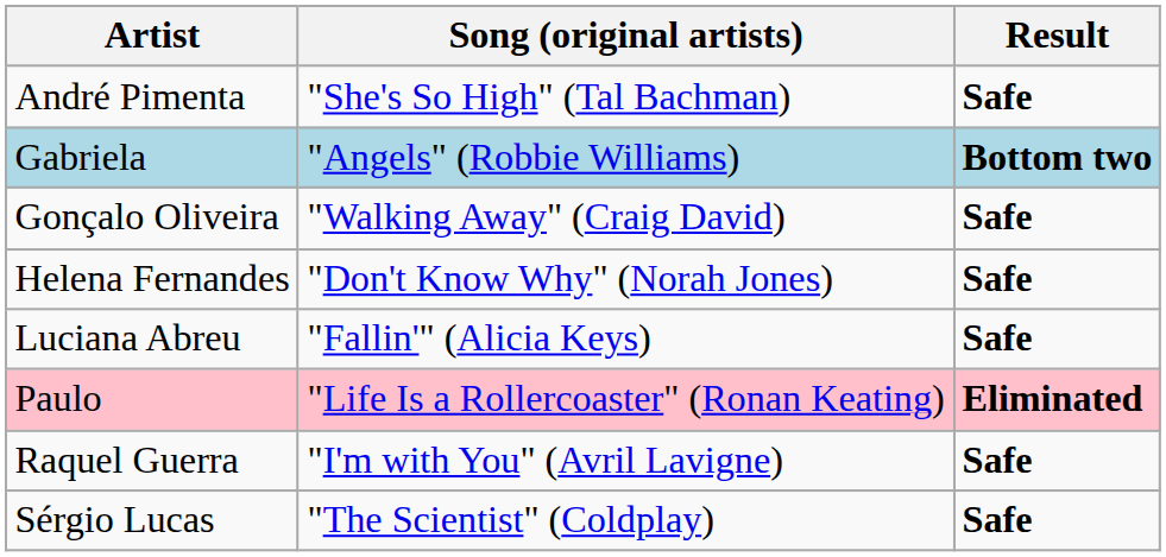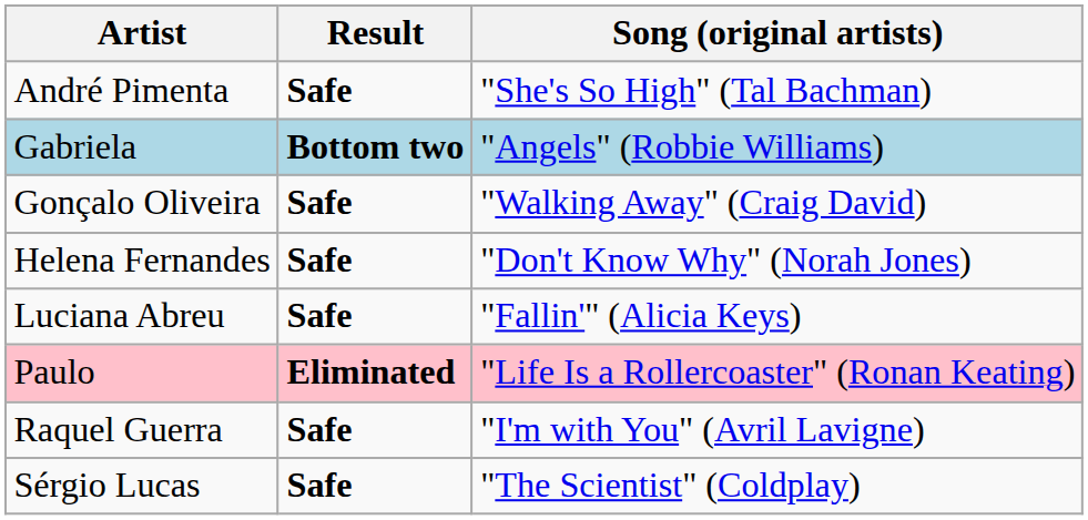columns swapped: Song (original artists) <-> Result
